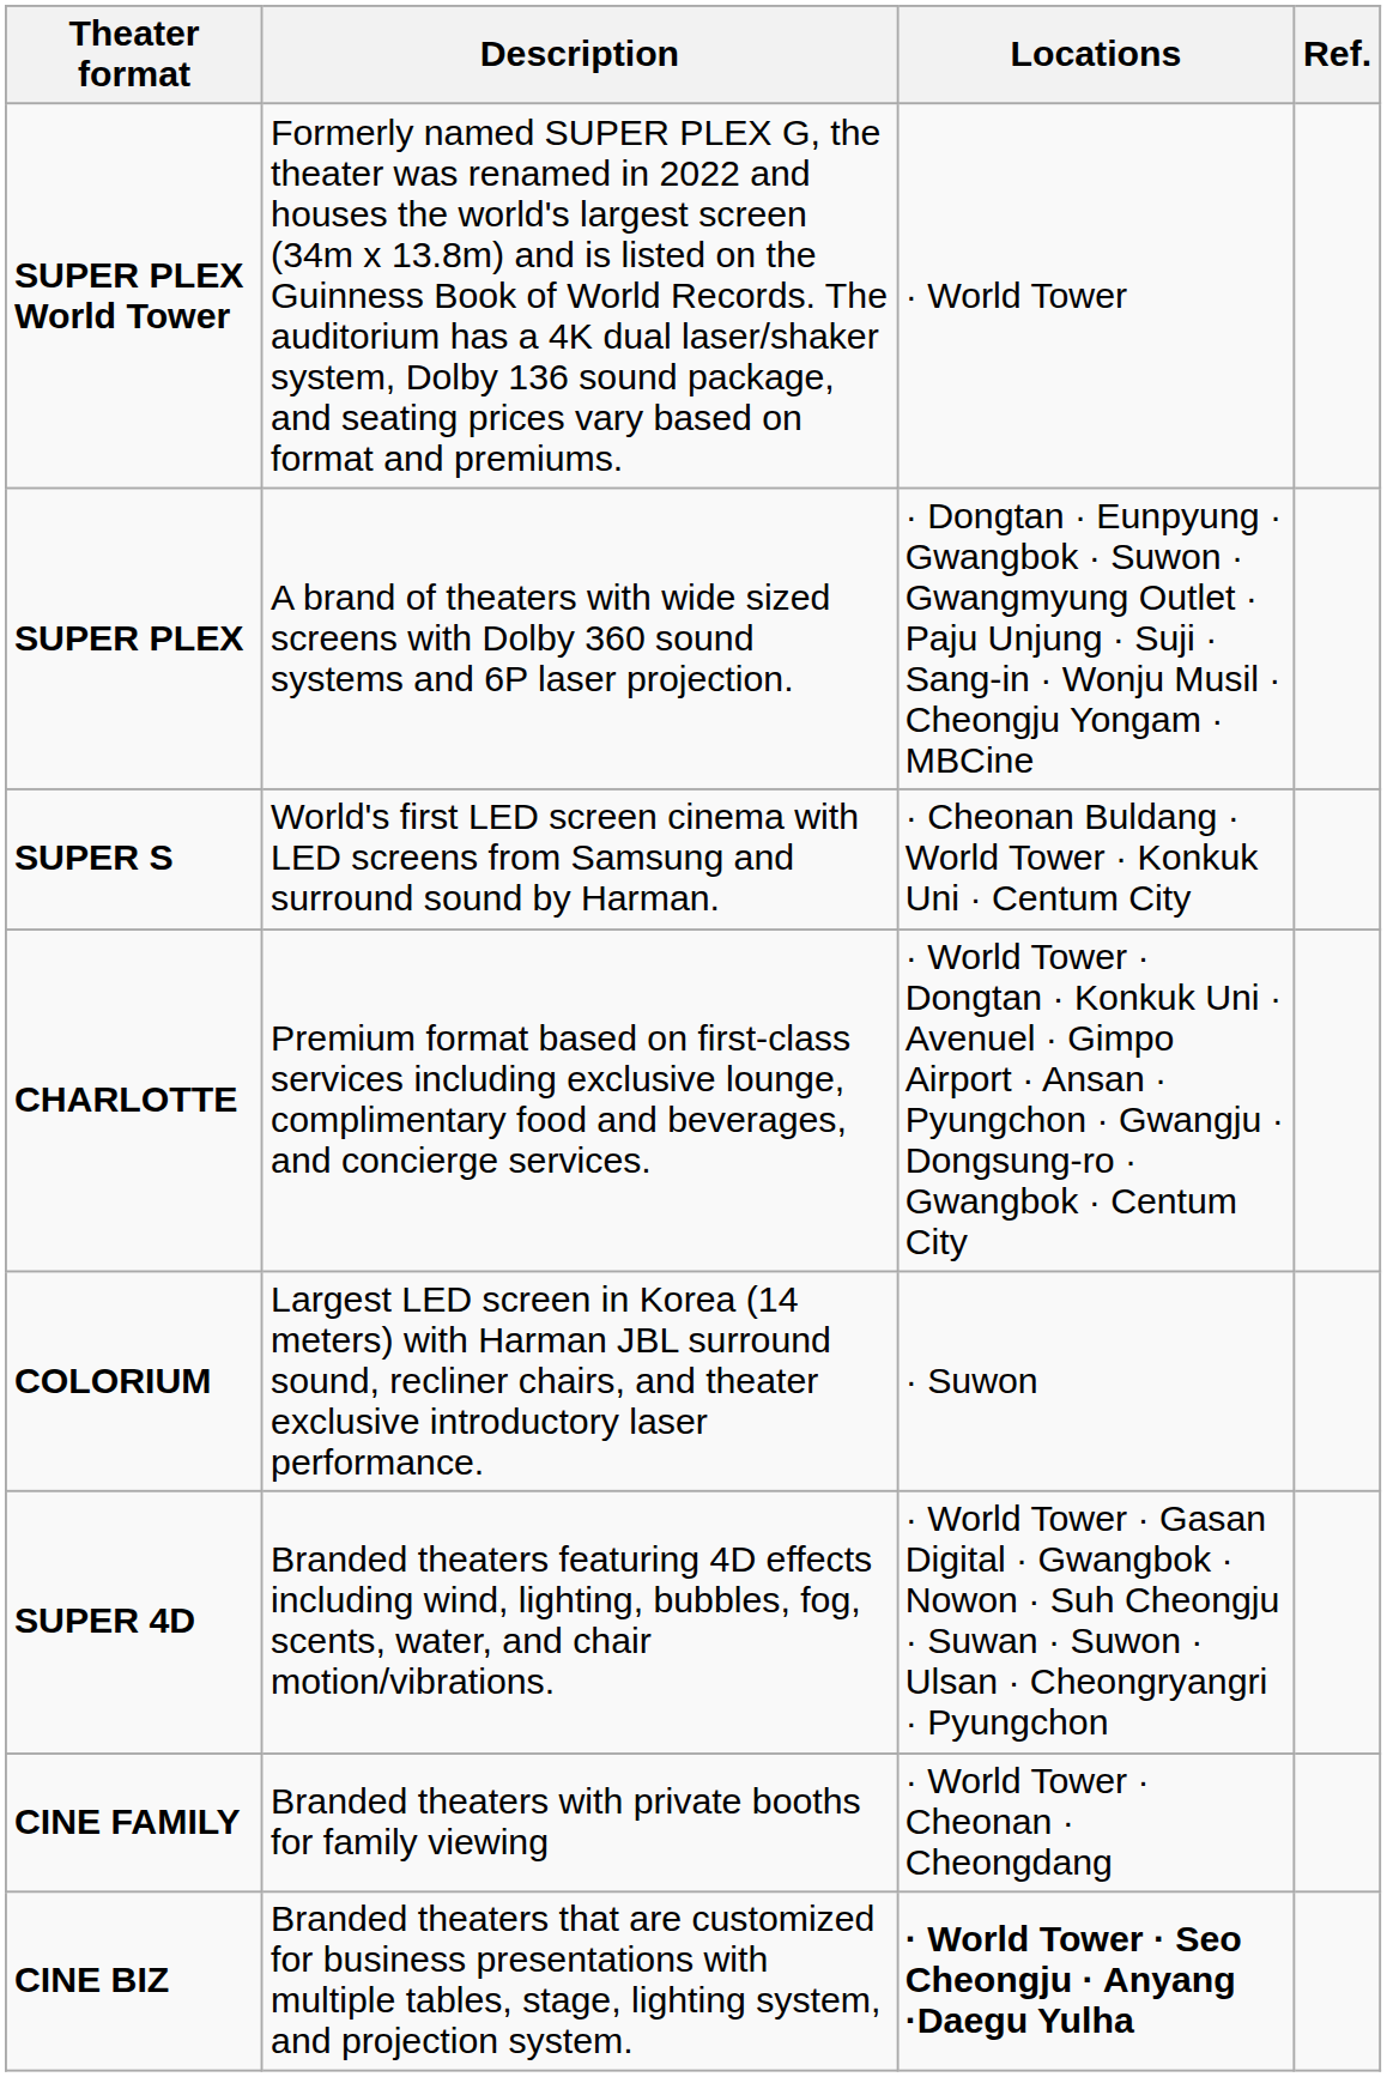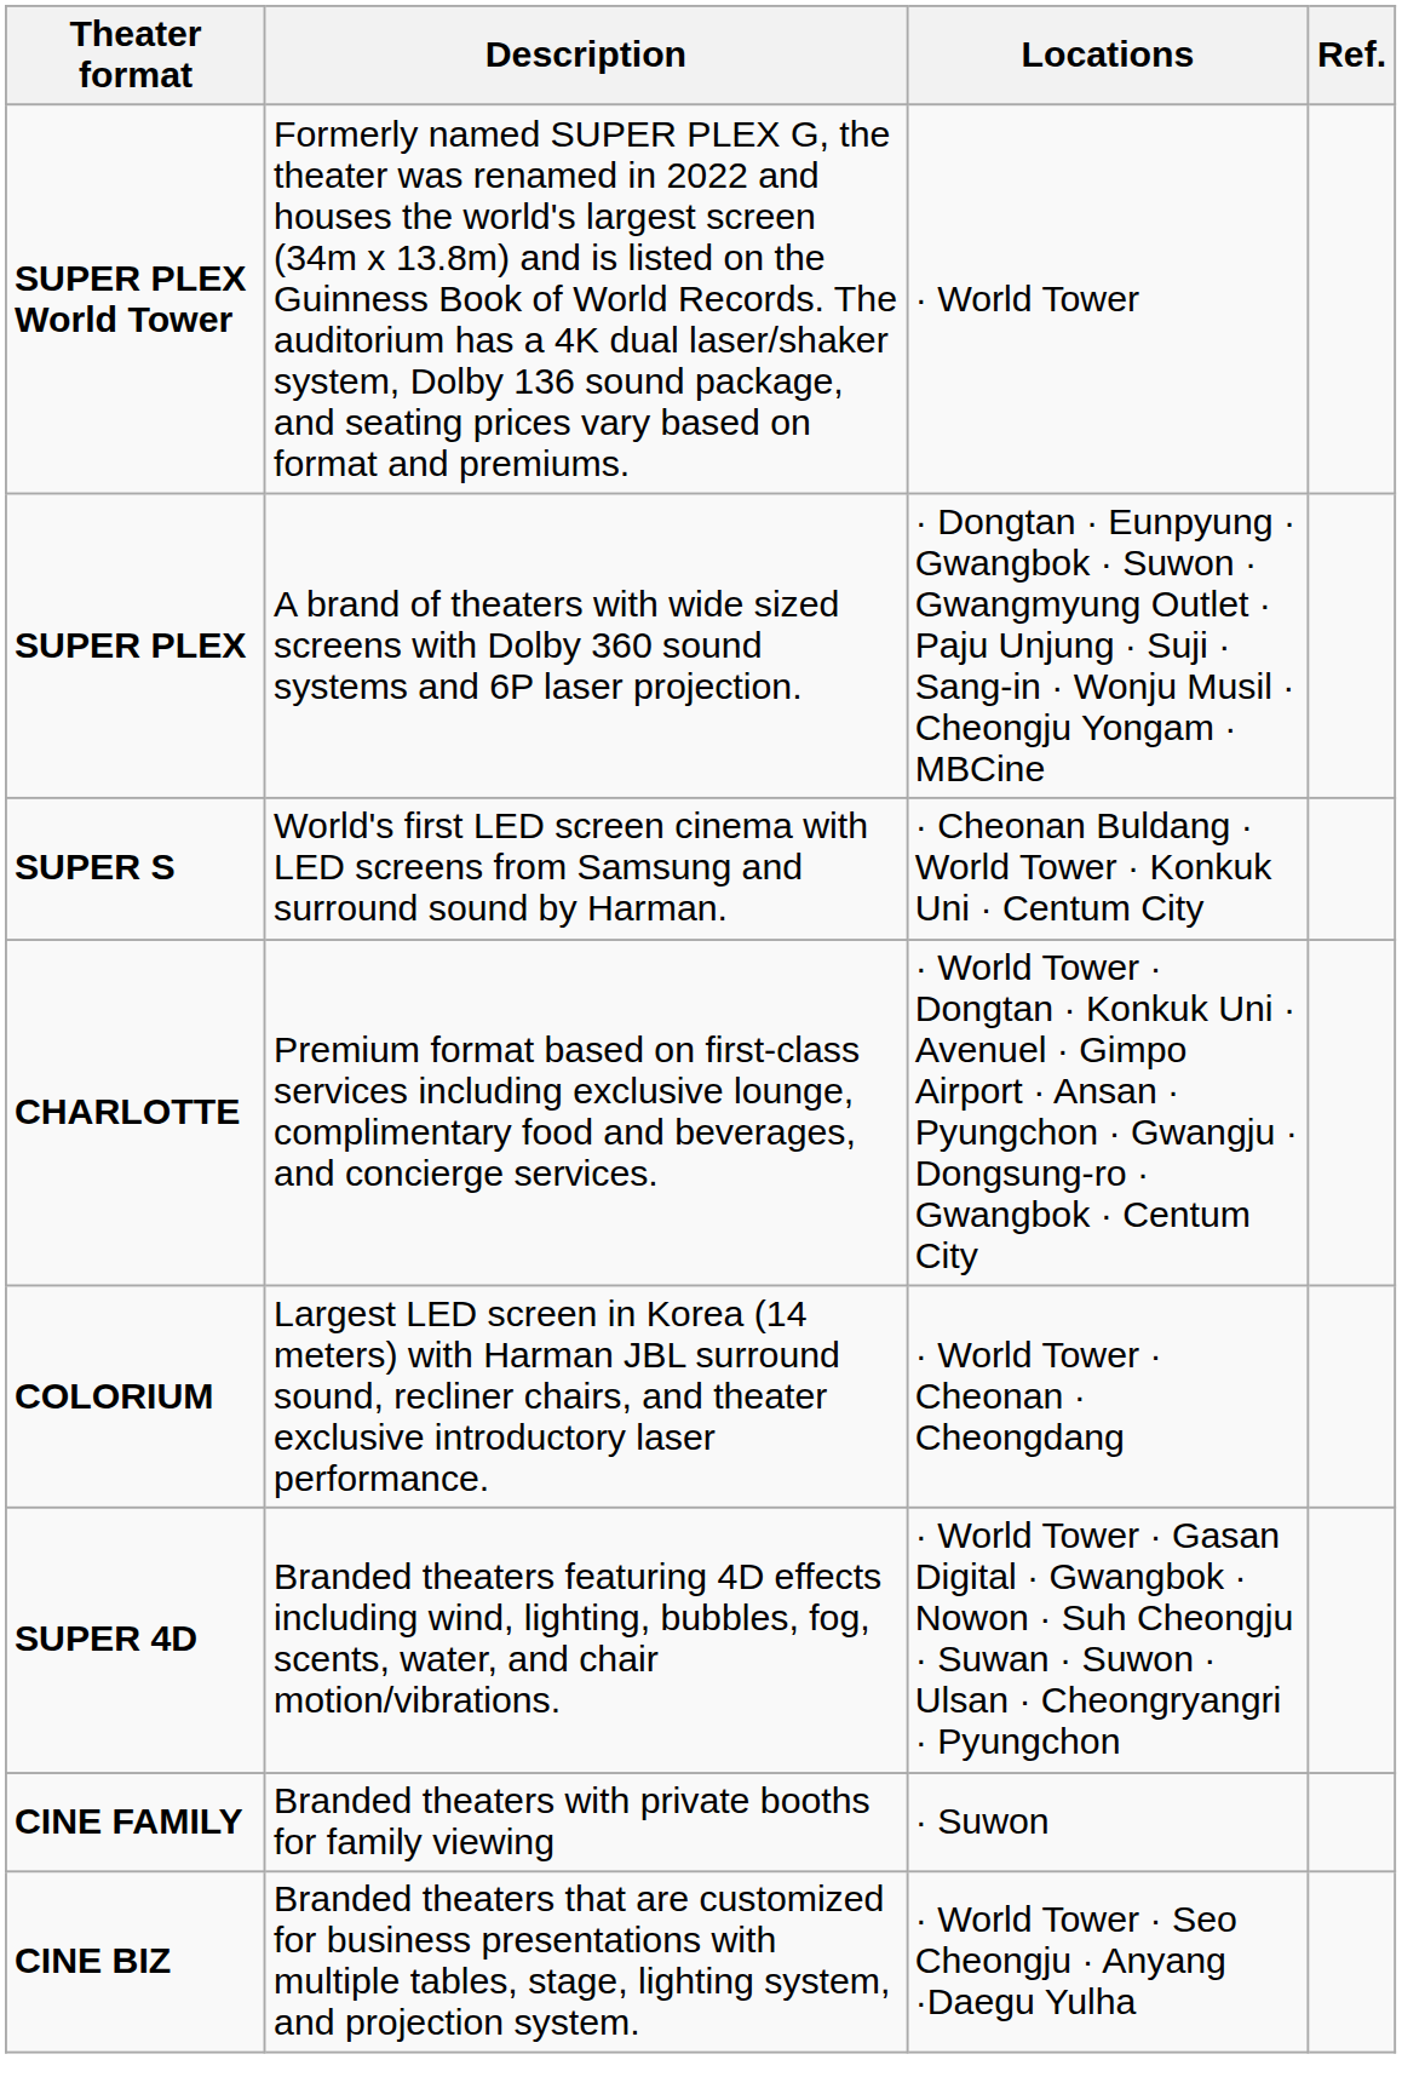COLORIUM | Locations: · Suwon -> · World Tower · Cheonan · Cheongdang
CINE FAMILY | Locations: · World Tower · Cheonan · Cheongdang -> · Suwon
CINE BIZ | Locations: bold -> normal
